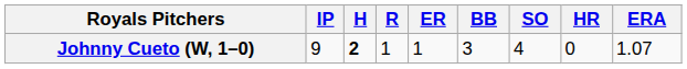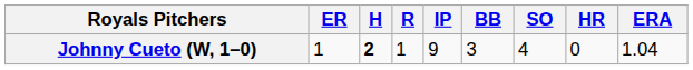columns swapped: IP <-> ER
Johnny Cueto (W, 1–0) | ERA: 1.07 -> 1.04
